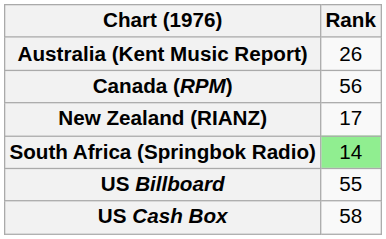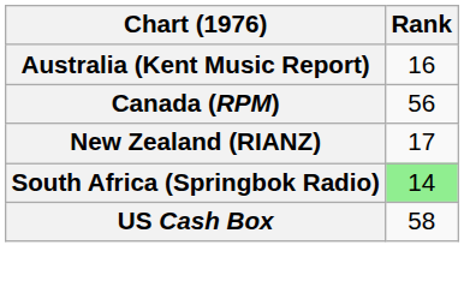Australia (Kent Music Report) | Rank: 26 -> 16
- row: US Billboard | 55
